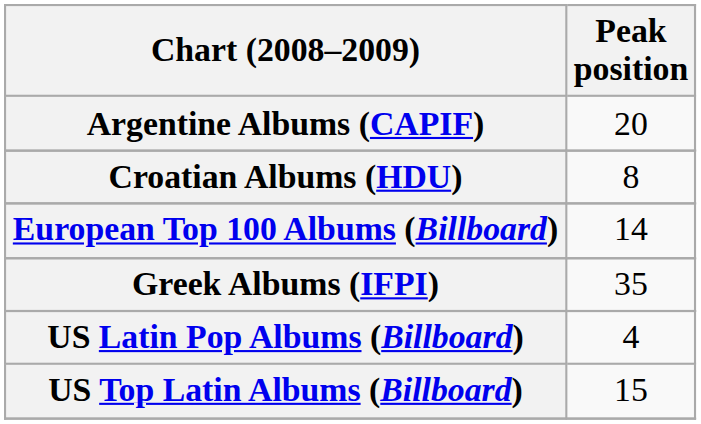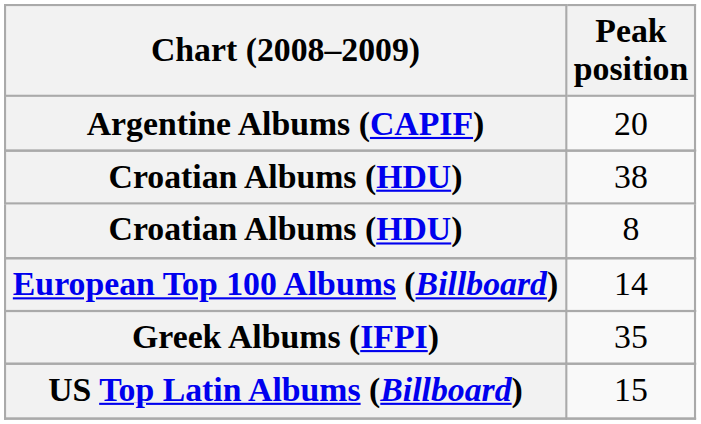+ row: Croatian Albums (HDU) | 38
- row: US Latin Pop Albums (Billboard) | 4
